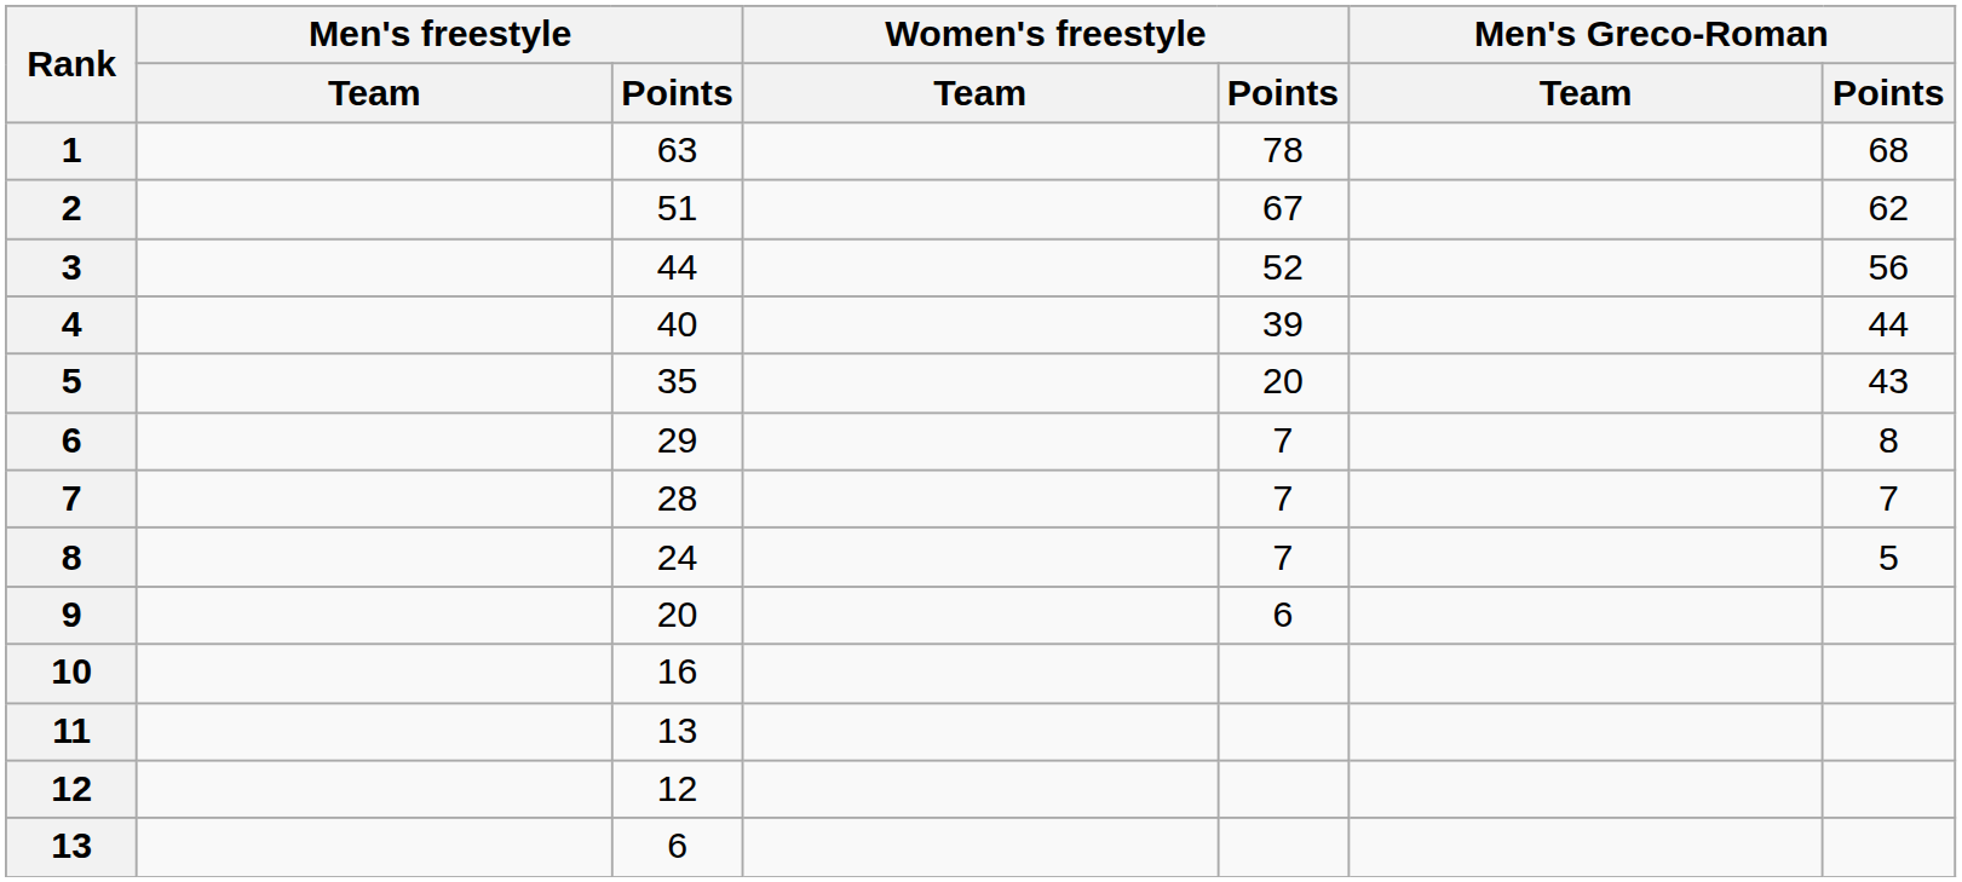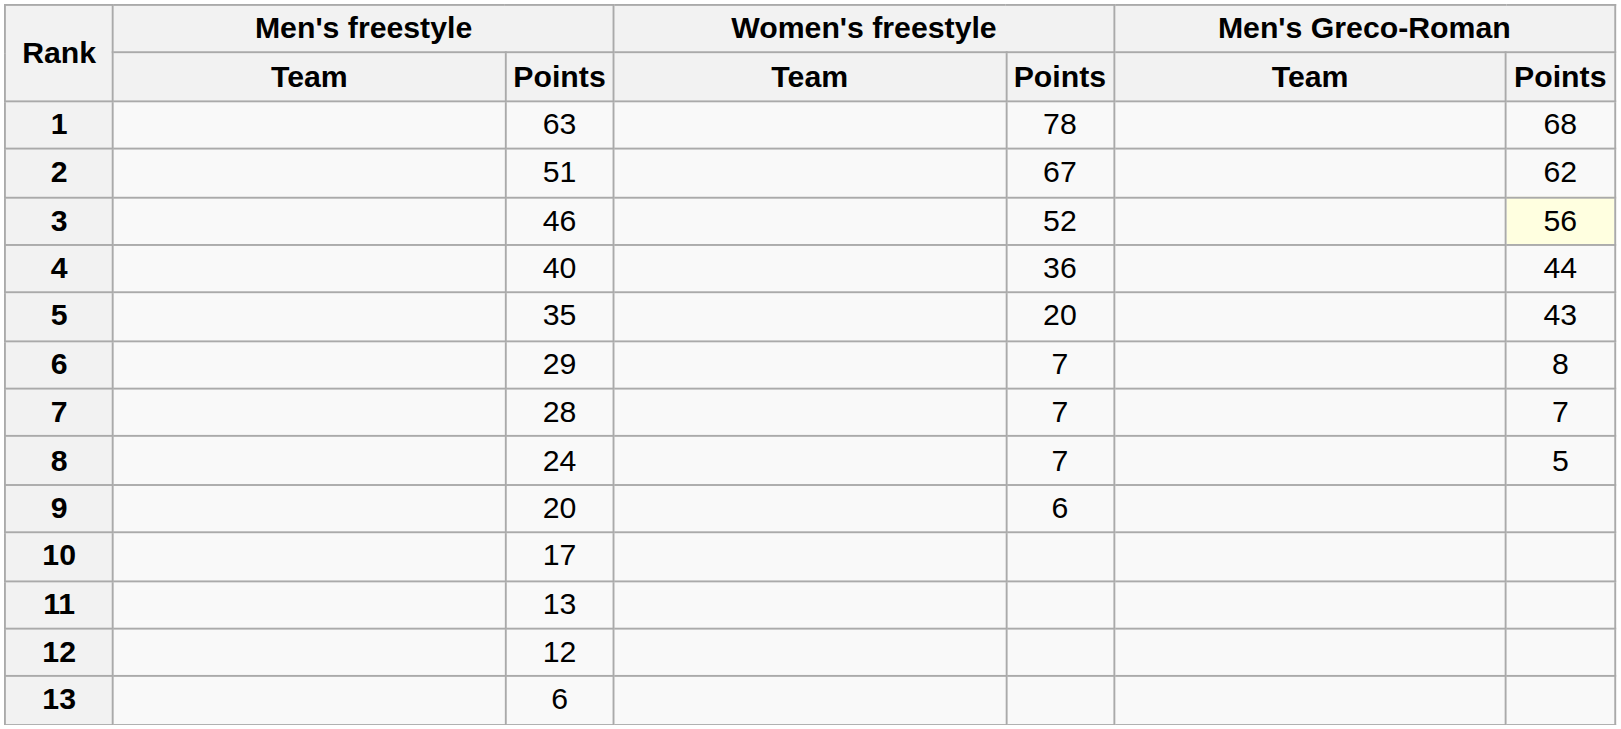3 | Men's freestyle / Points: 44 -> 46
3 | Men's Greco-Roman / Points: no background -> lightyellow background
4 | Women's freestyle / Points: 39 -> 36
10 | Men's freestyle / Points: 16 -> 17
